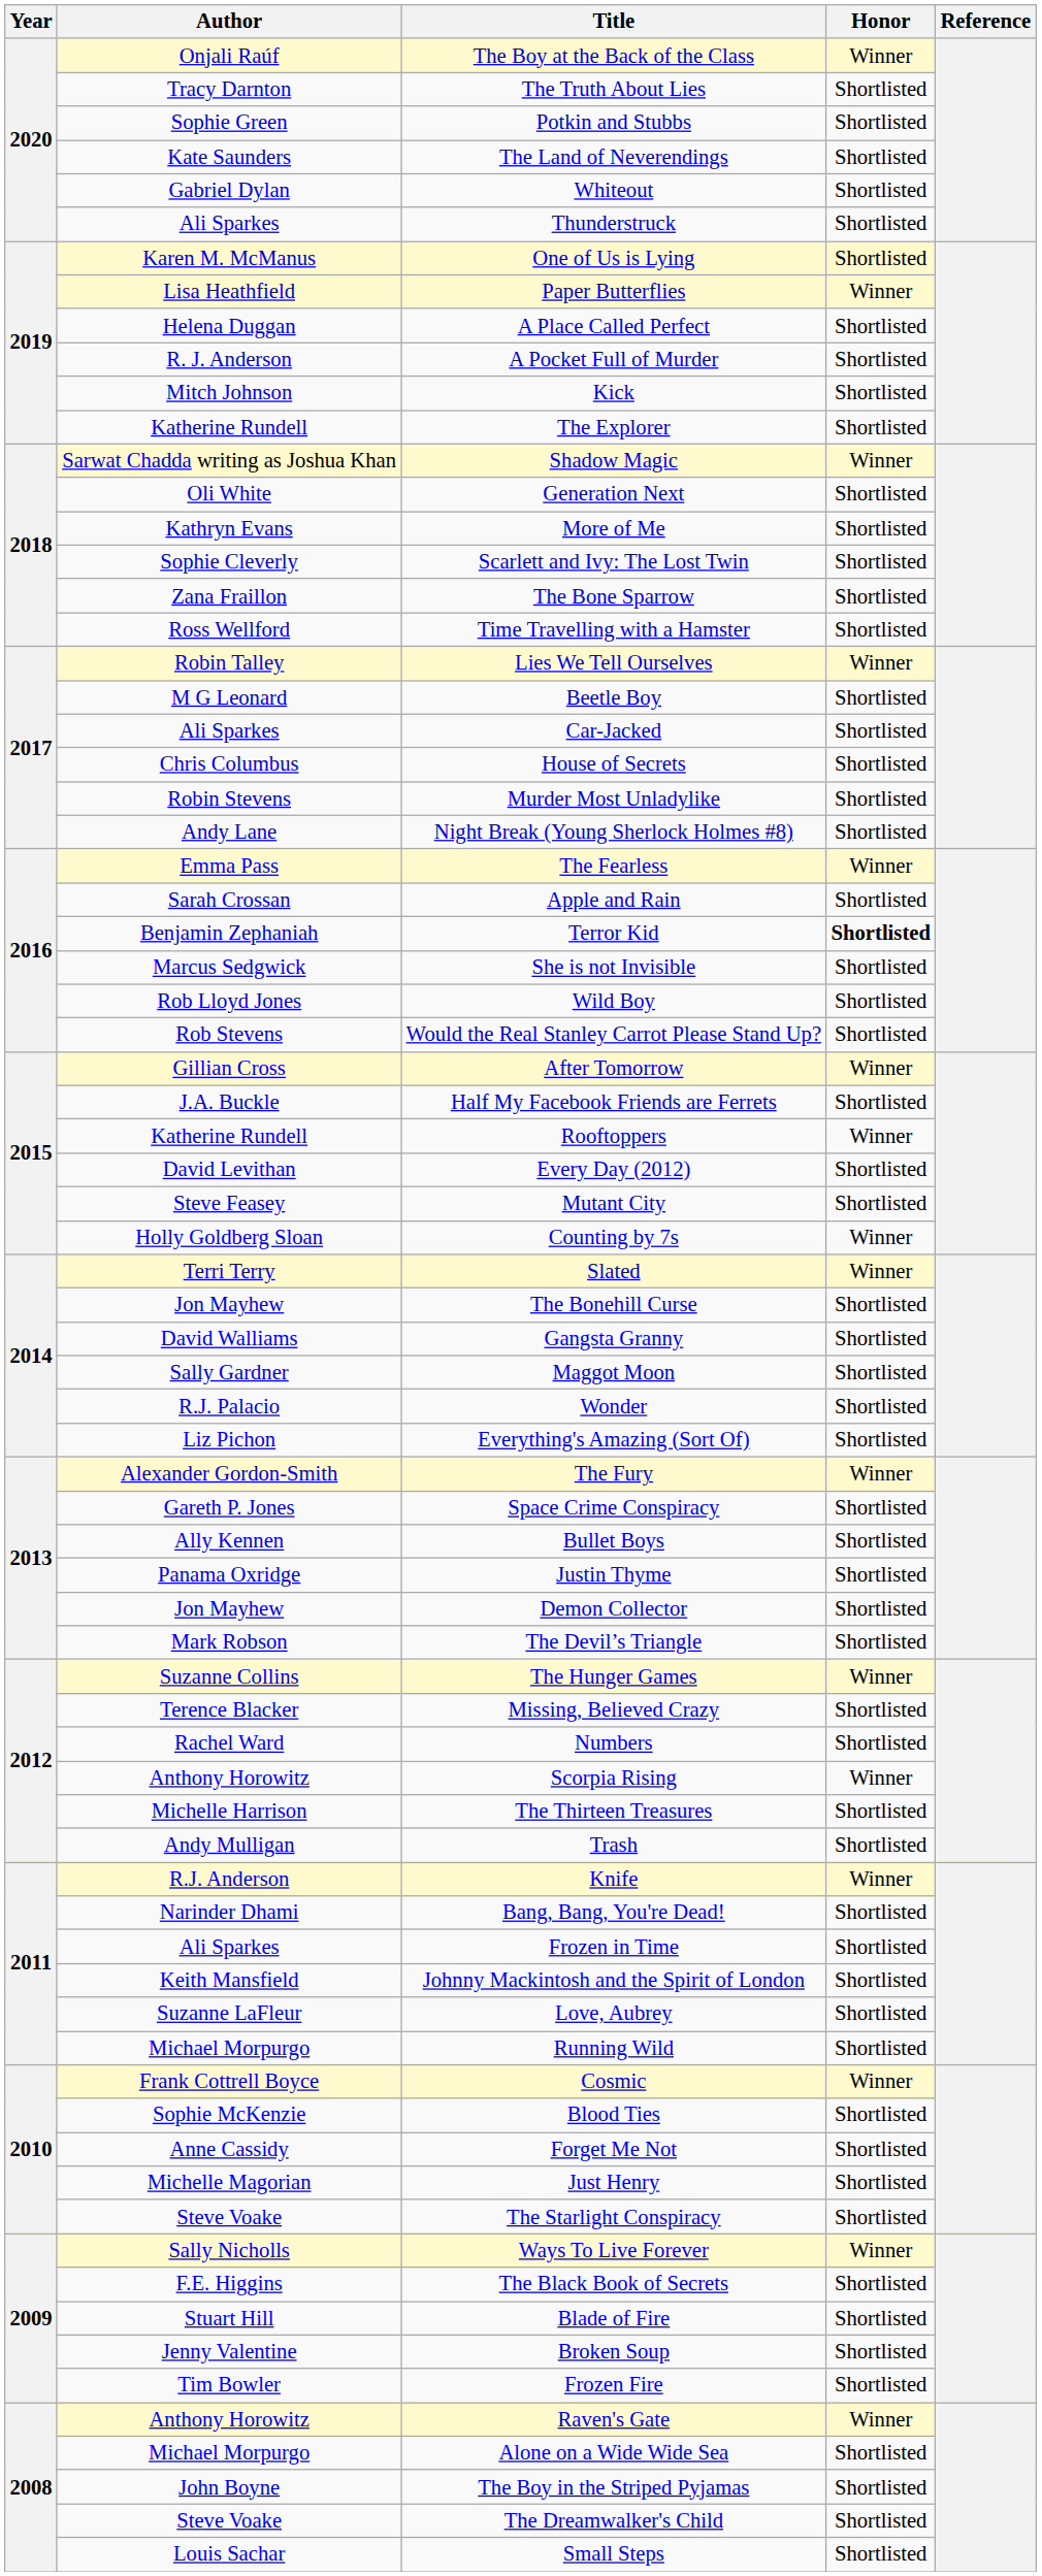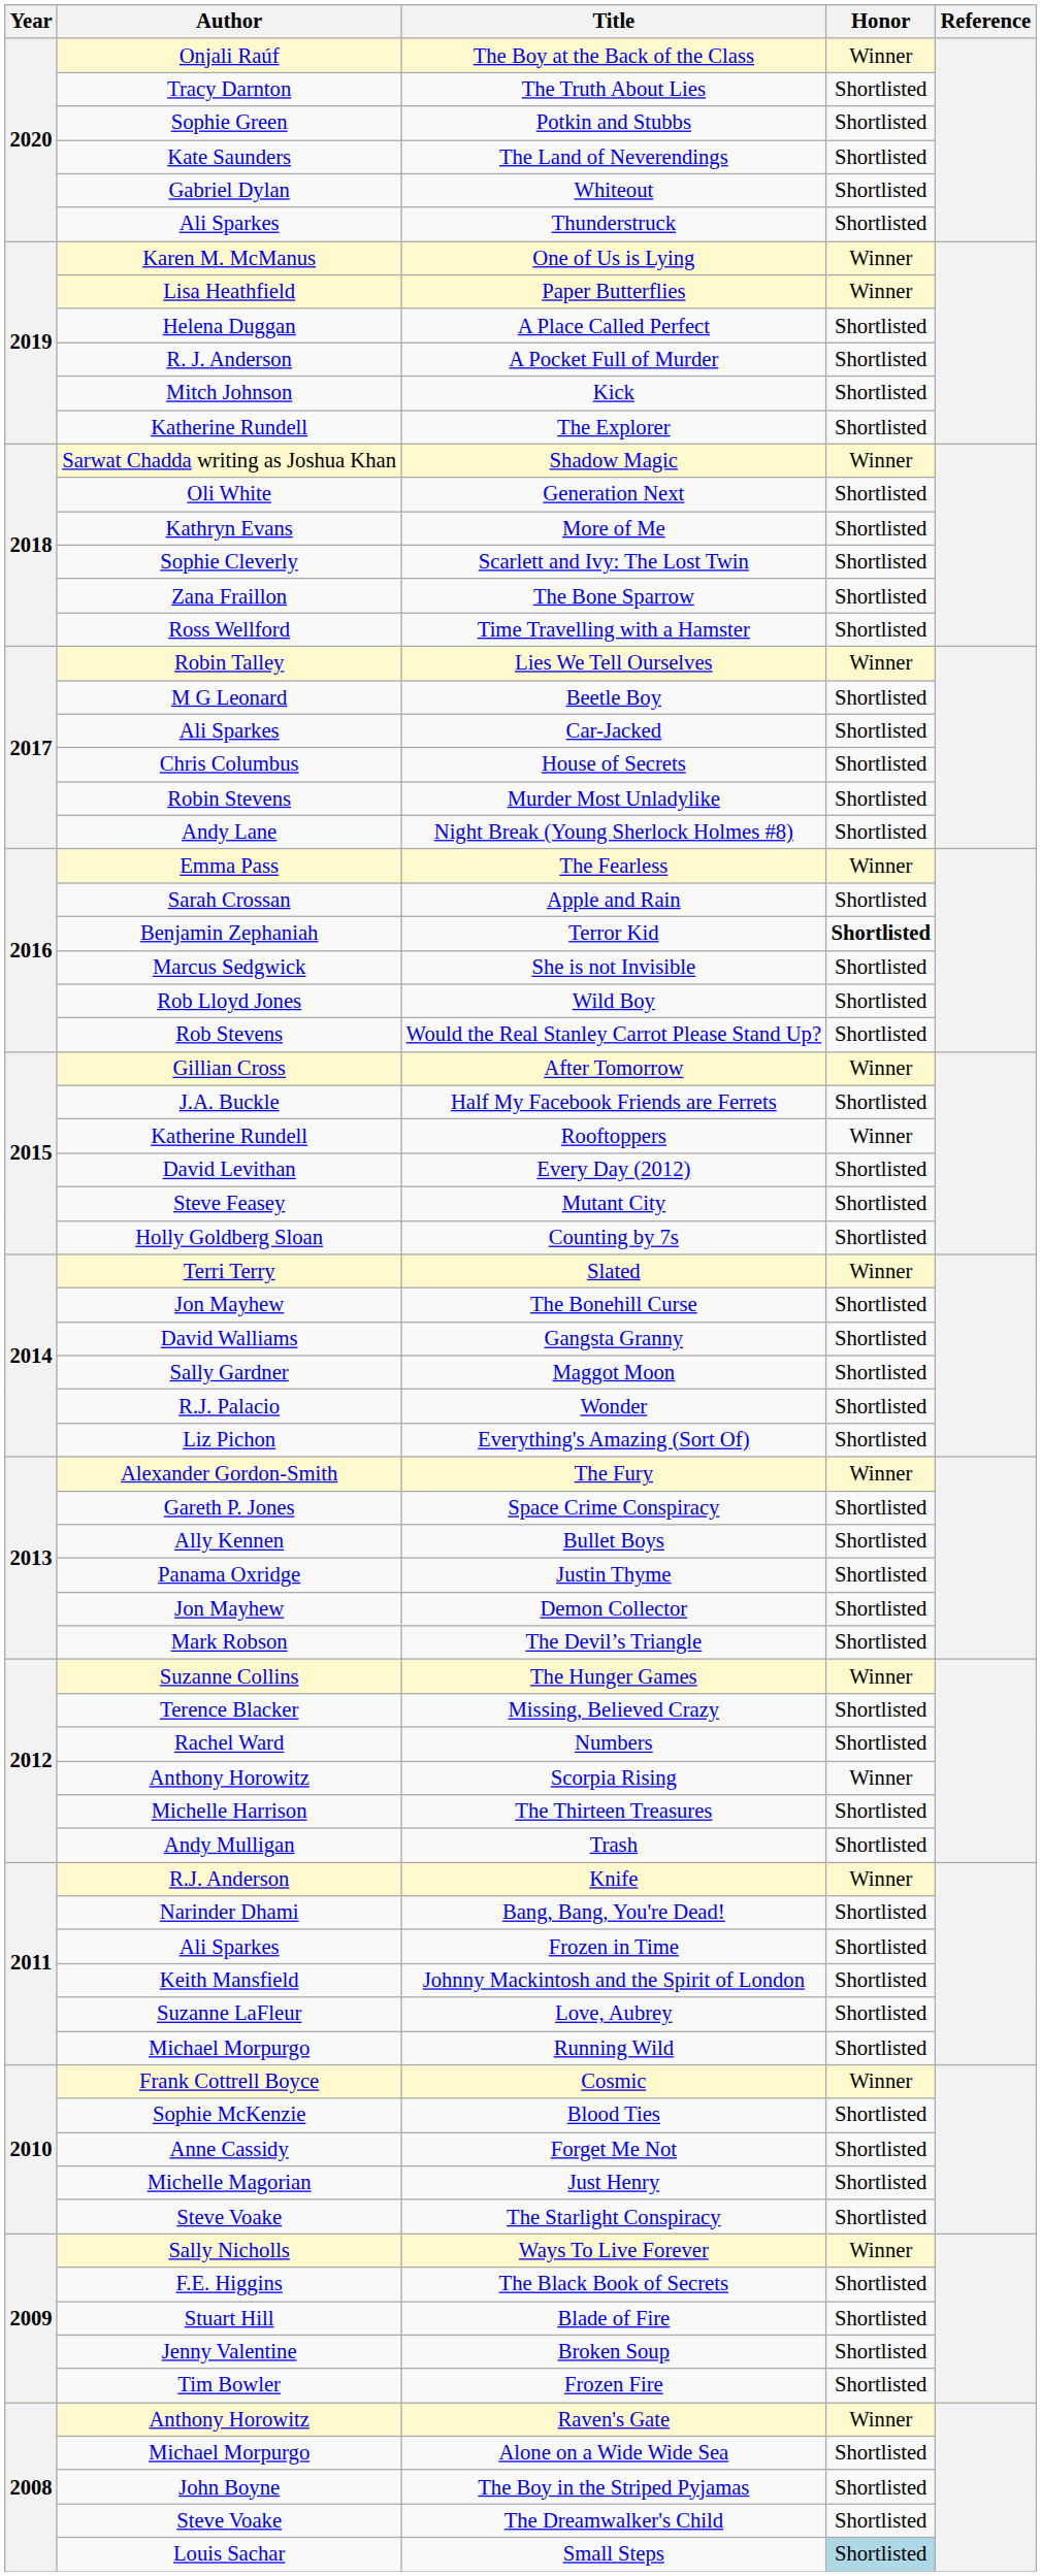One of Us is Lying | Honor: Shortlisted -> Winner
Counting by 7s | Honor: Winner -> Shortlisted
Small Steps | Honor: no background -> lightblue background
